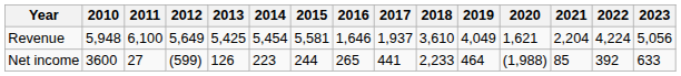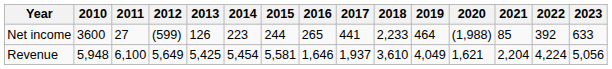rows swapped: Revenue <-> Net income
